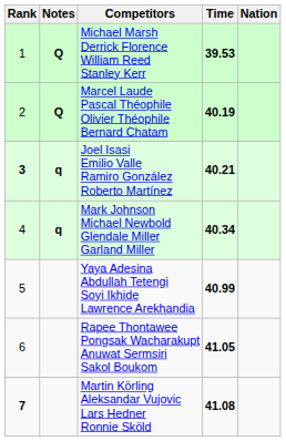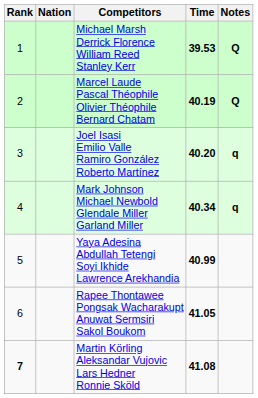columns swapped: Nation <-> Notes
Joel Isasi Emilio Valle Ramiro González Roberto Martínez | Rank: bold -> normal
Joel Isasi Emilio Valle Ramiro González Roberto Martínez | Time: 40.21 -> 40.20
